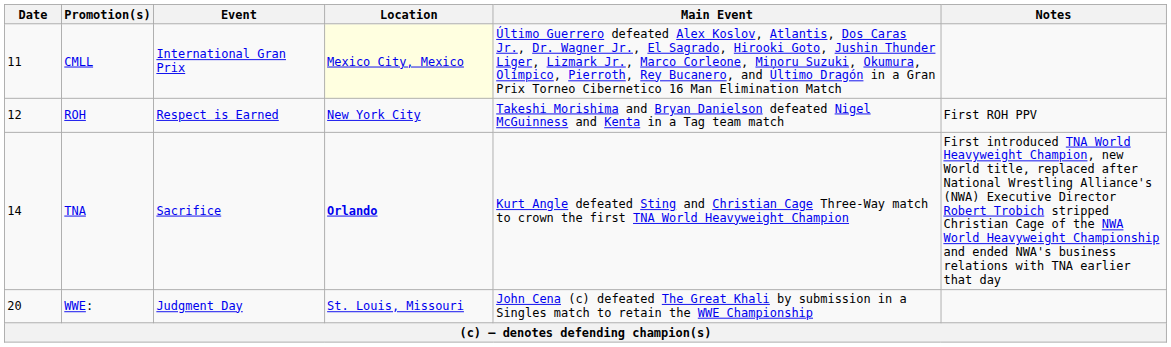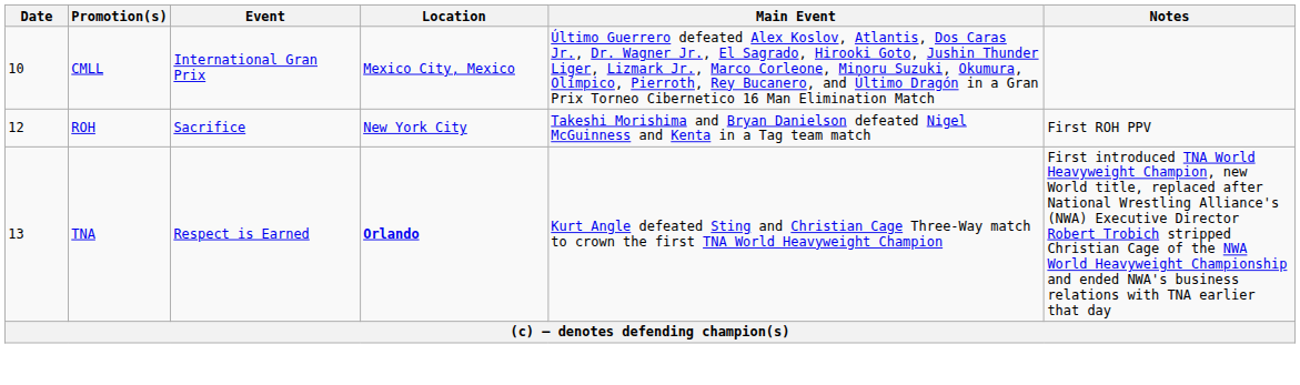CMLL | Date: 11 -> 10
CMLL | Location: lightyellow background -> no background
ROH | Event: Respect is Earned -> Sacrifice
TNA | Date: 14 -> 13
TNA | Event: Sacrifice -> Respect is Earned
- row: 20 | WWE: | Judgment Day | St. Louis, Missouri | John Cena (c) defeated The Great Khali by submission in a Singles match to retain the WWE Championship
